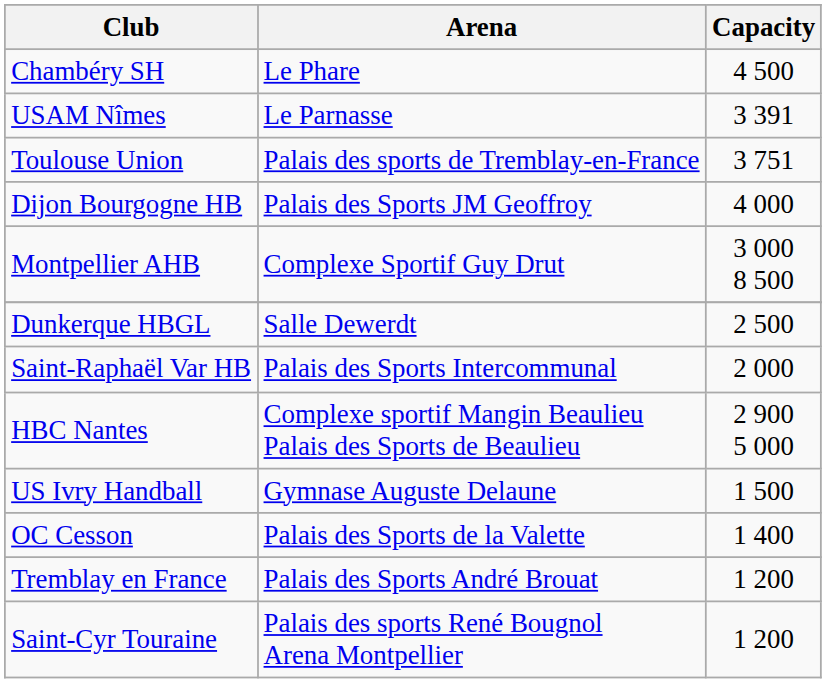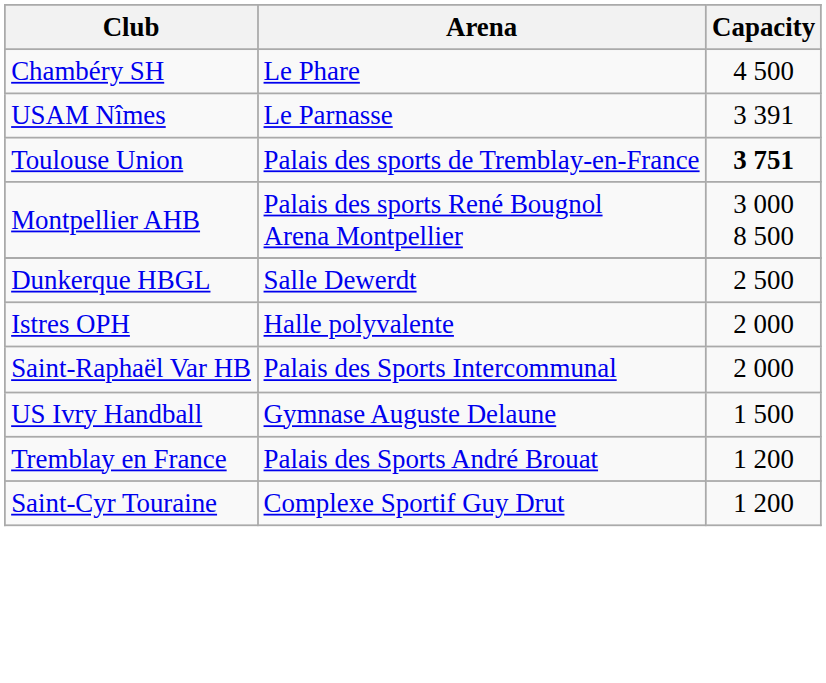Toulouse Union | Capacity: normal -> bold
- row: Dijon Bourgogne HB | Palais des Sports JM Geoffroy | 4 000
Montpellier AHB | Arena: Complexe Sportif Guy Drut -> Palais des sports René Bougnol Arena Montpellier
+ row: Istres OPH | Halle polyvalente | 2 000
- row: HBC Nantes | Complexe sportif Mangin Beaulieu Palais des Sports de Beaulieu | 2 900 5 000
- row: OC Cesson | Palais des Sports de la Valette | 1 400
Saint-Cyr Touraine | Arena: Palais des sports René Bougnol Arena Montpellier -> Complexe Sportif Guy Drut
